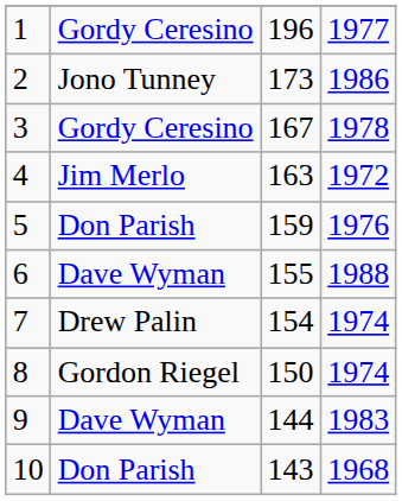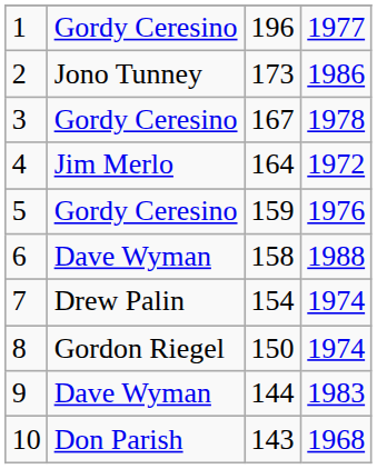4 | column 3: 163 -> 164
5 | column 2: Don Parish -> Gordy Ceresino
6 | column 3: 155 -> 158
